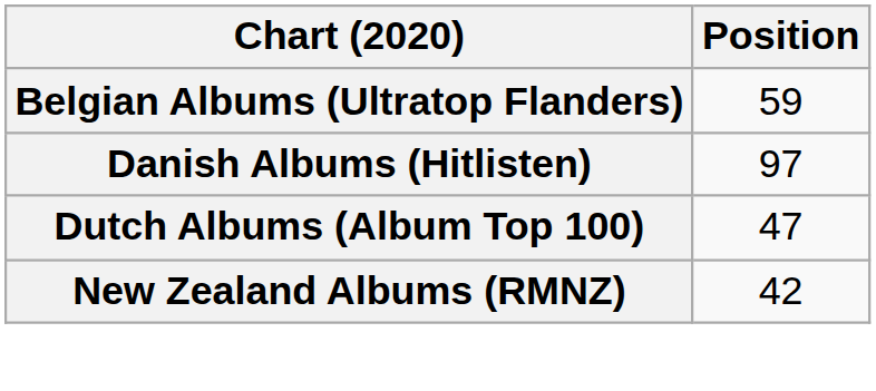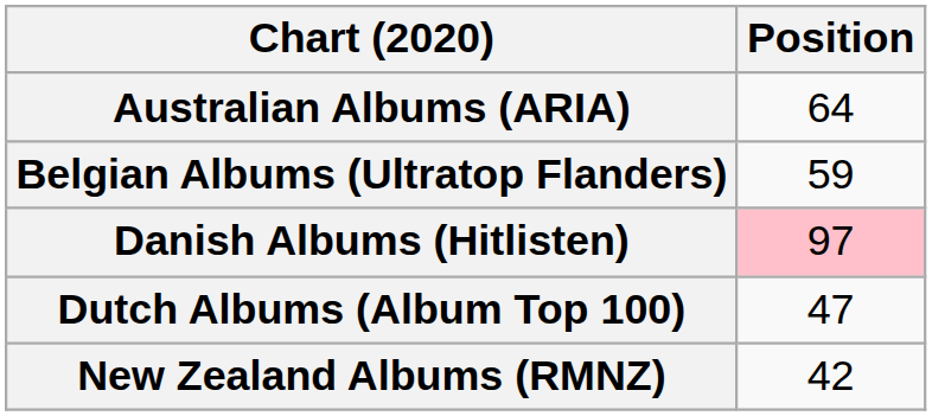+ row: Australian Albums (ARIA) | 64
Danish Albums (Hitlisten) | Position: no background -> pink background
